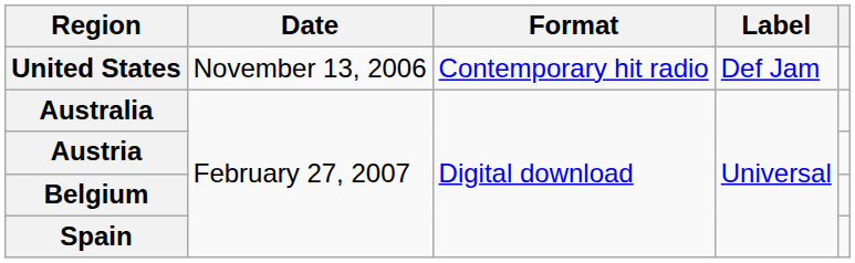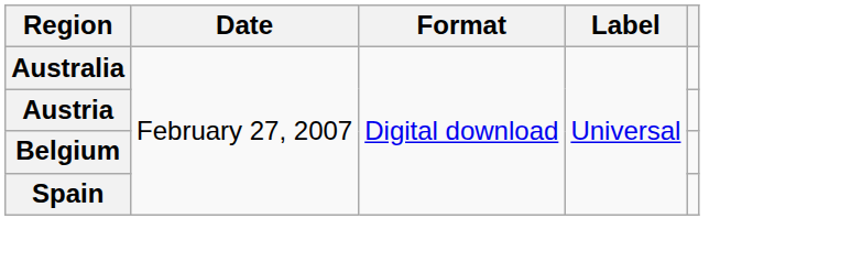- row: United States | November 13, 2006 | Contemporary hit radio | Def Jam
